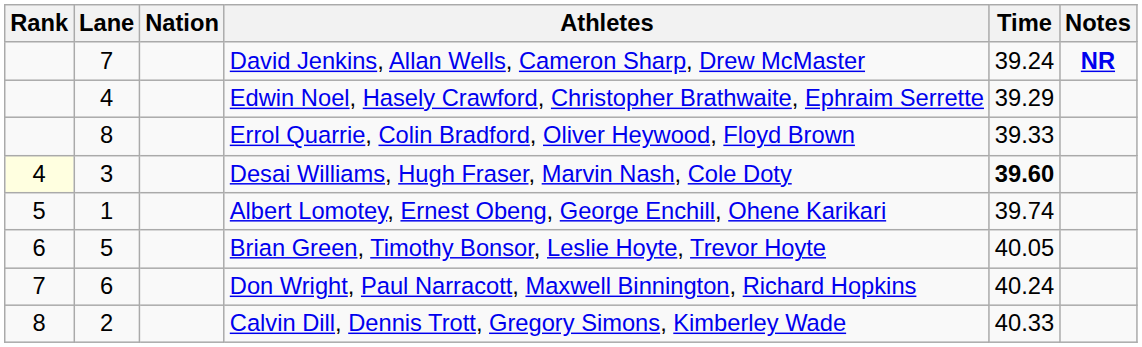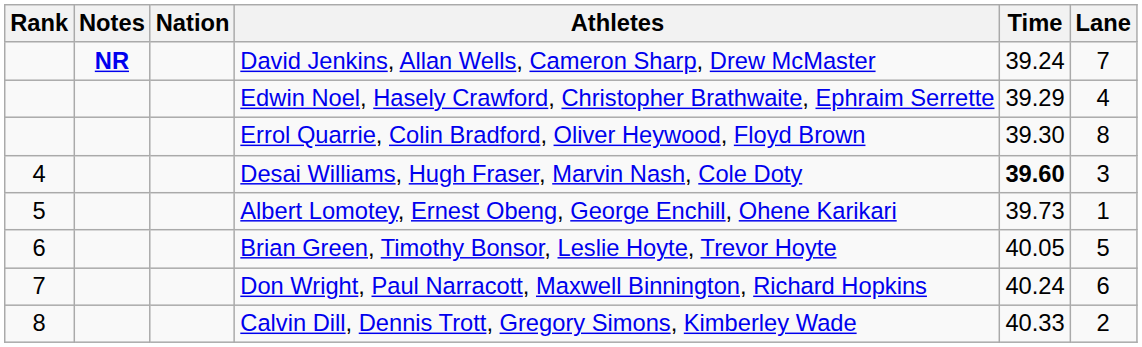columns swapped: Lane <-> Notes
Errol Quarrie, Colin Bradford, Oliver Heywood, Floyd Brown | Time: 39.33 -> 39.30
Desai Williams, Hugh Fraser, Marvin Nash, Cole Doty | Rank: lightyellow background -> no background
Albert Lomotey, Ernest Obeng, George Enchill, Ohene Karikari | Time: 39.74 -> 39.73
